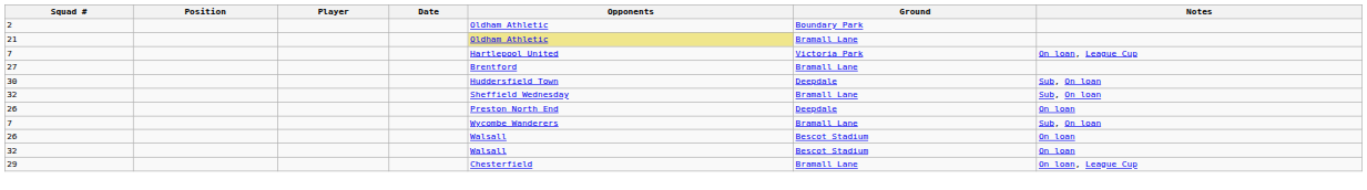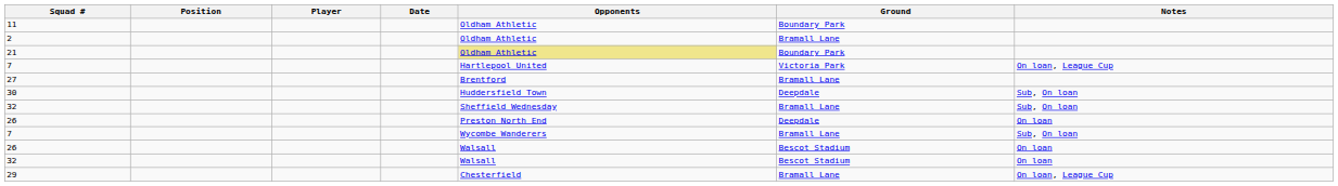+ row: 11 | Oldham Athletic | Boundary Park
2 | Ground: Boundary Park -> Bramall Lane
21 | Ground: Bramall Lane -> Boundary Park
